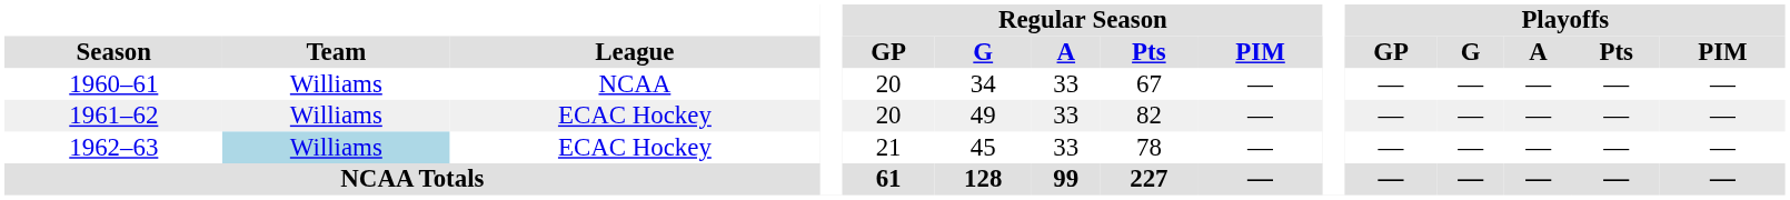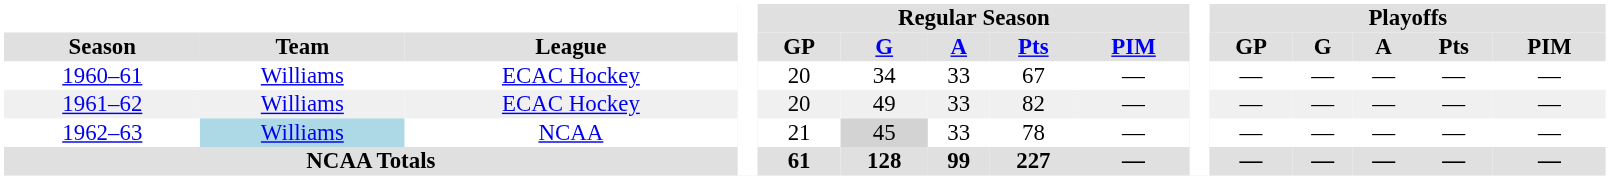1960–61 | League: NCAA -> ECAC Hockey
1962–63 | League: ECAC Hockey -> NCAA
1962–63 | Regular Season / G: no background -> lightgrey background
